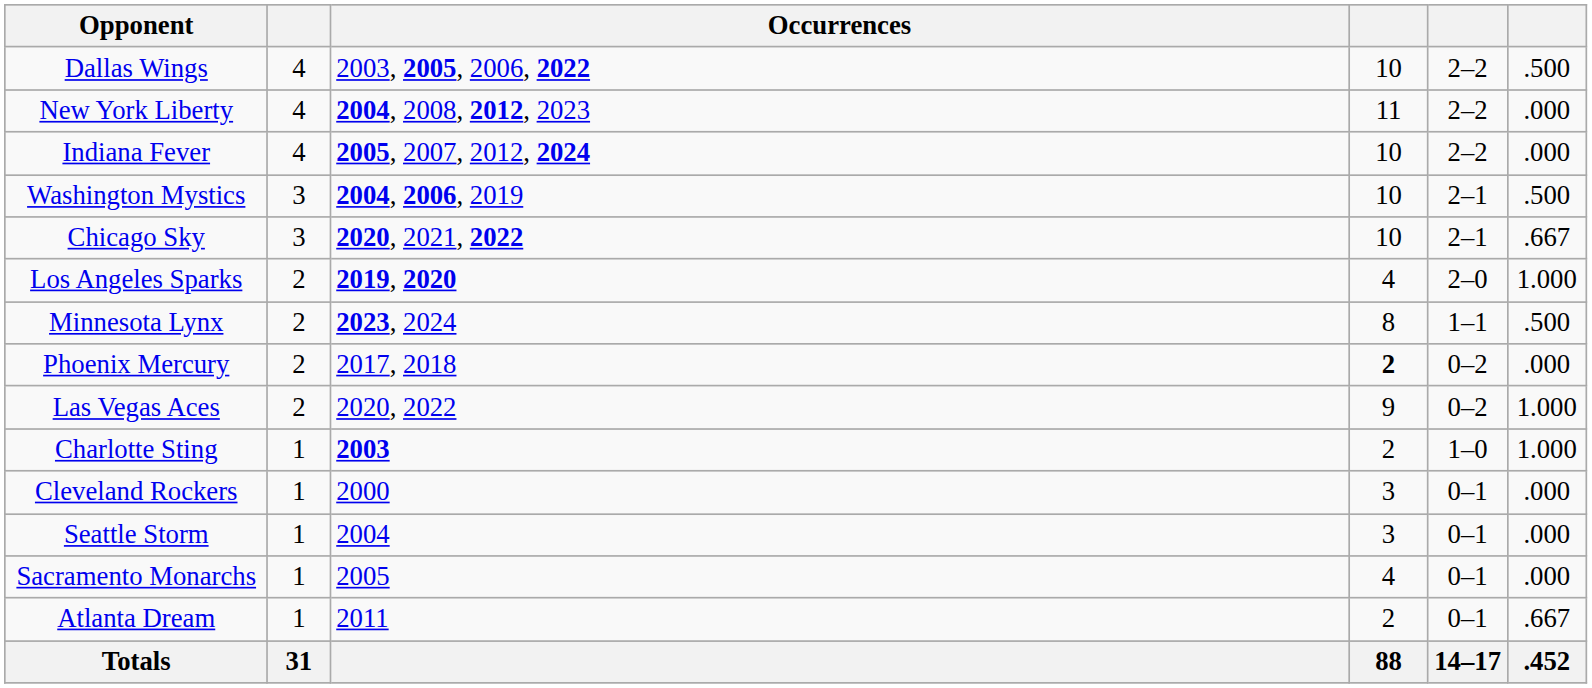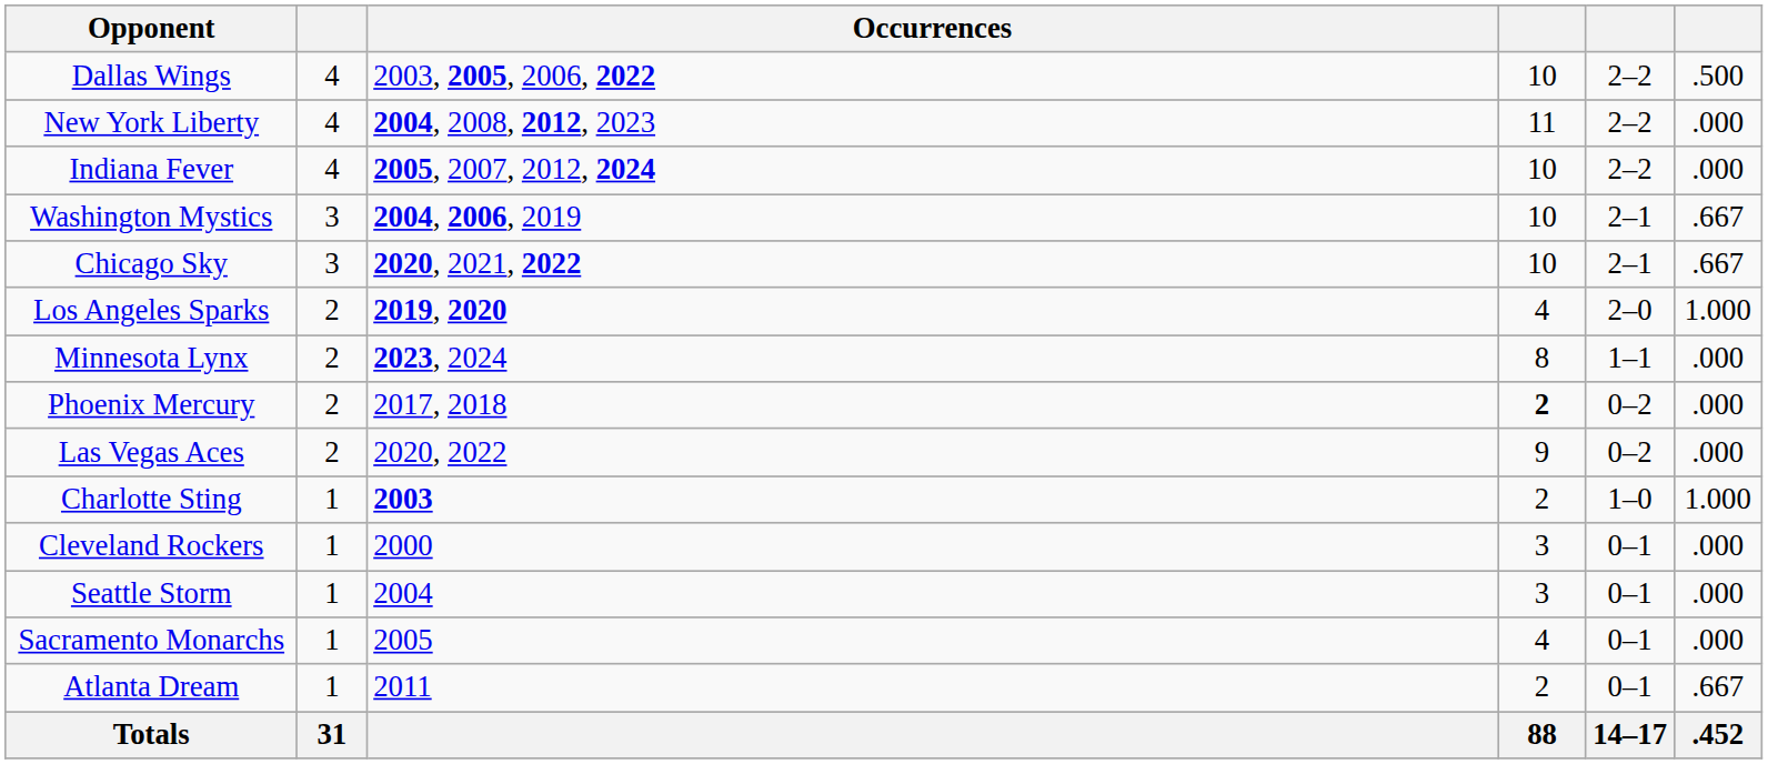Washington Mystics | column 6: .500 -> .667
Minnesota Lynx | column 6: .500 -> .000
Las Vegas Aces | column 6: 1.000 -> .000
